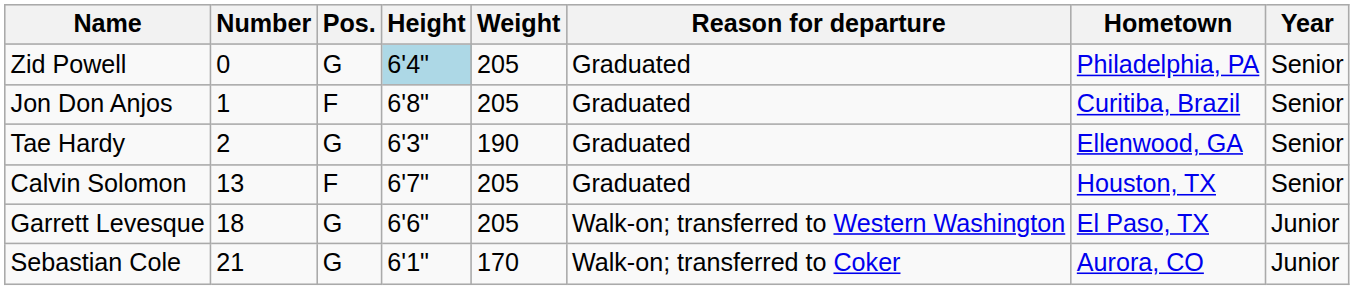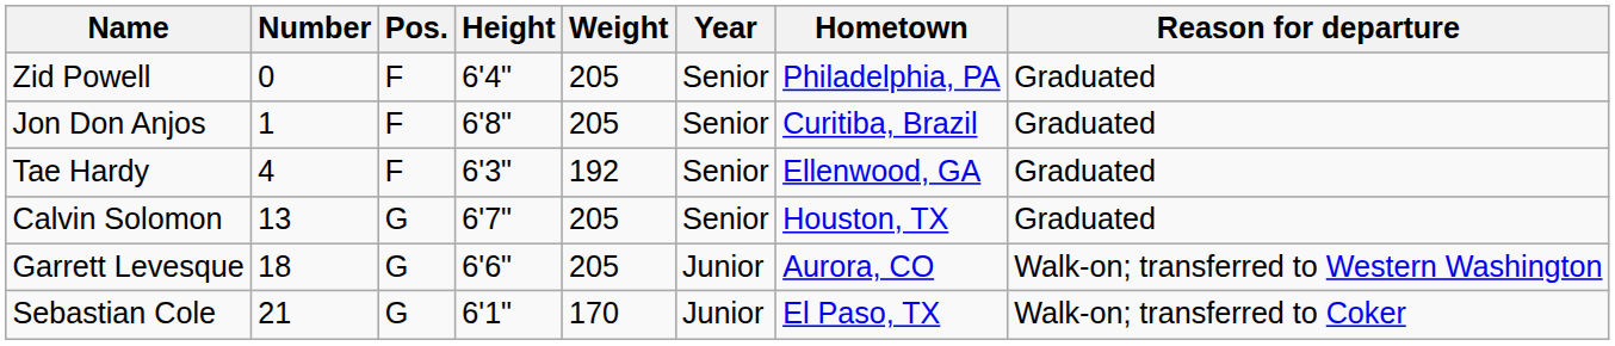columns swapped: Year <-> Reason for departure
Zid Powell | Pos.: G -> F
Zid Powell | Height: lightblue background -> no background
Tae Hardy | Number: 2 -> 4
Tae Hardy | Pos.: G -> F
Tae Hardy | Weight: 190 -> 192
Calvin Solomon | Pos.: F -> G
Garrett Levesque | Hometown: El Paso, TX -> Aurora, CO
Sebastian Cole | Hometown: Aurora, CO -> El Paso, TX
